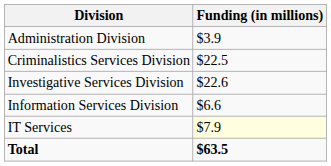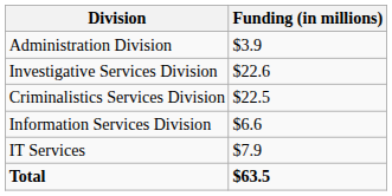rows swapped: Investigative Services Division <-> Criminalistics Services Division
IT Services | Funding (in millions): lightyellow background -> no background
